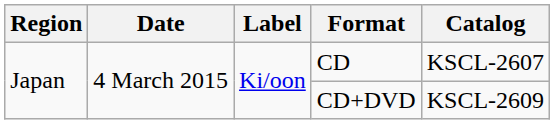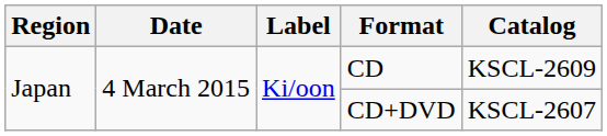CD | Catalog: KSCL-2607 -> KSCL-2609
CD+DVD | Catalog: KSCL-2609 -> KSCL-2607
